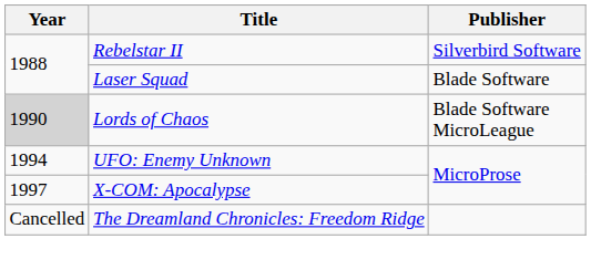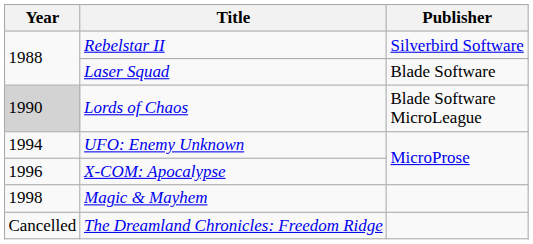X-COM: Apocalypse | Year: 1997 -> 1996
+ row: 1998 | Magic & Mayhem
